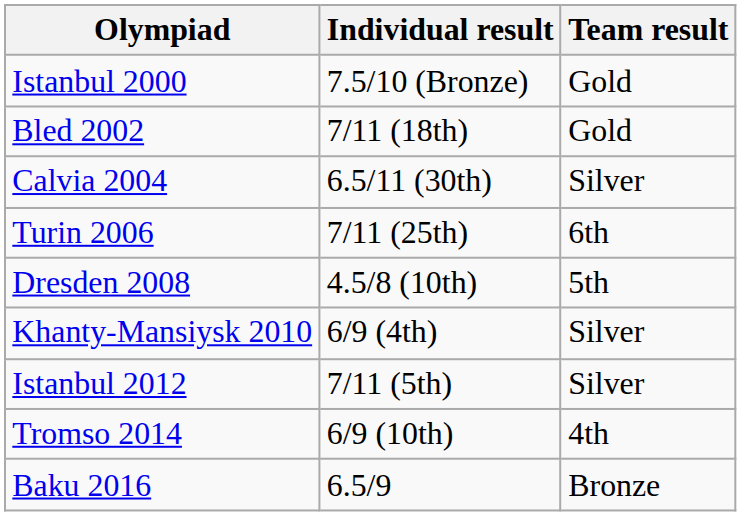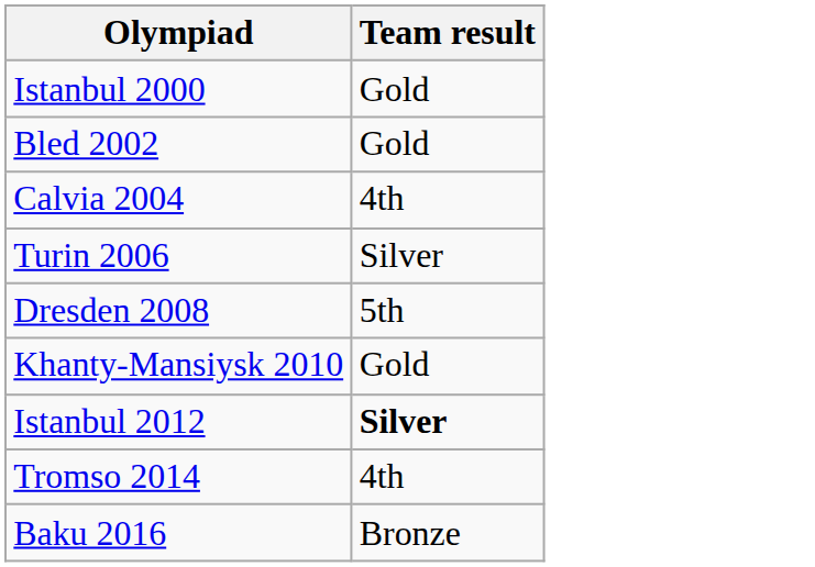- column: Individual result | 7.5/10 (Bronze) | 7/11 (18th) | 6.5/11 (30th) | 7/11 (25th) | 4.5/8 (10th) | 6/9 (4th) | 7/11 (5th) | 6/9 (10th) | 6.5/9
Calvia 2004 | Team result: Silver -> 4th
Turin 2006 | Team result: 6th -> Silver
Khanty-Mansiysk 2010 | Team result: Silver -> Gold
Istanbul 2012 | Team result: normal -> bold
